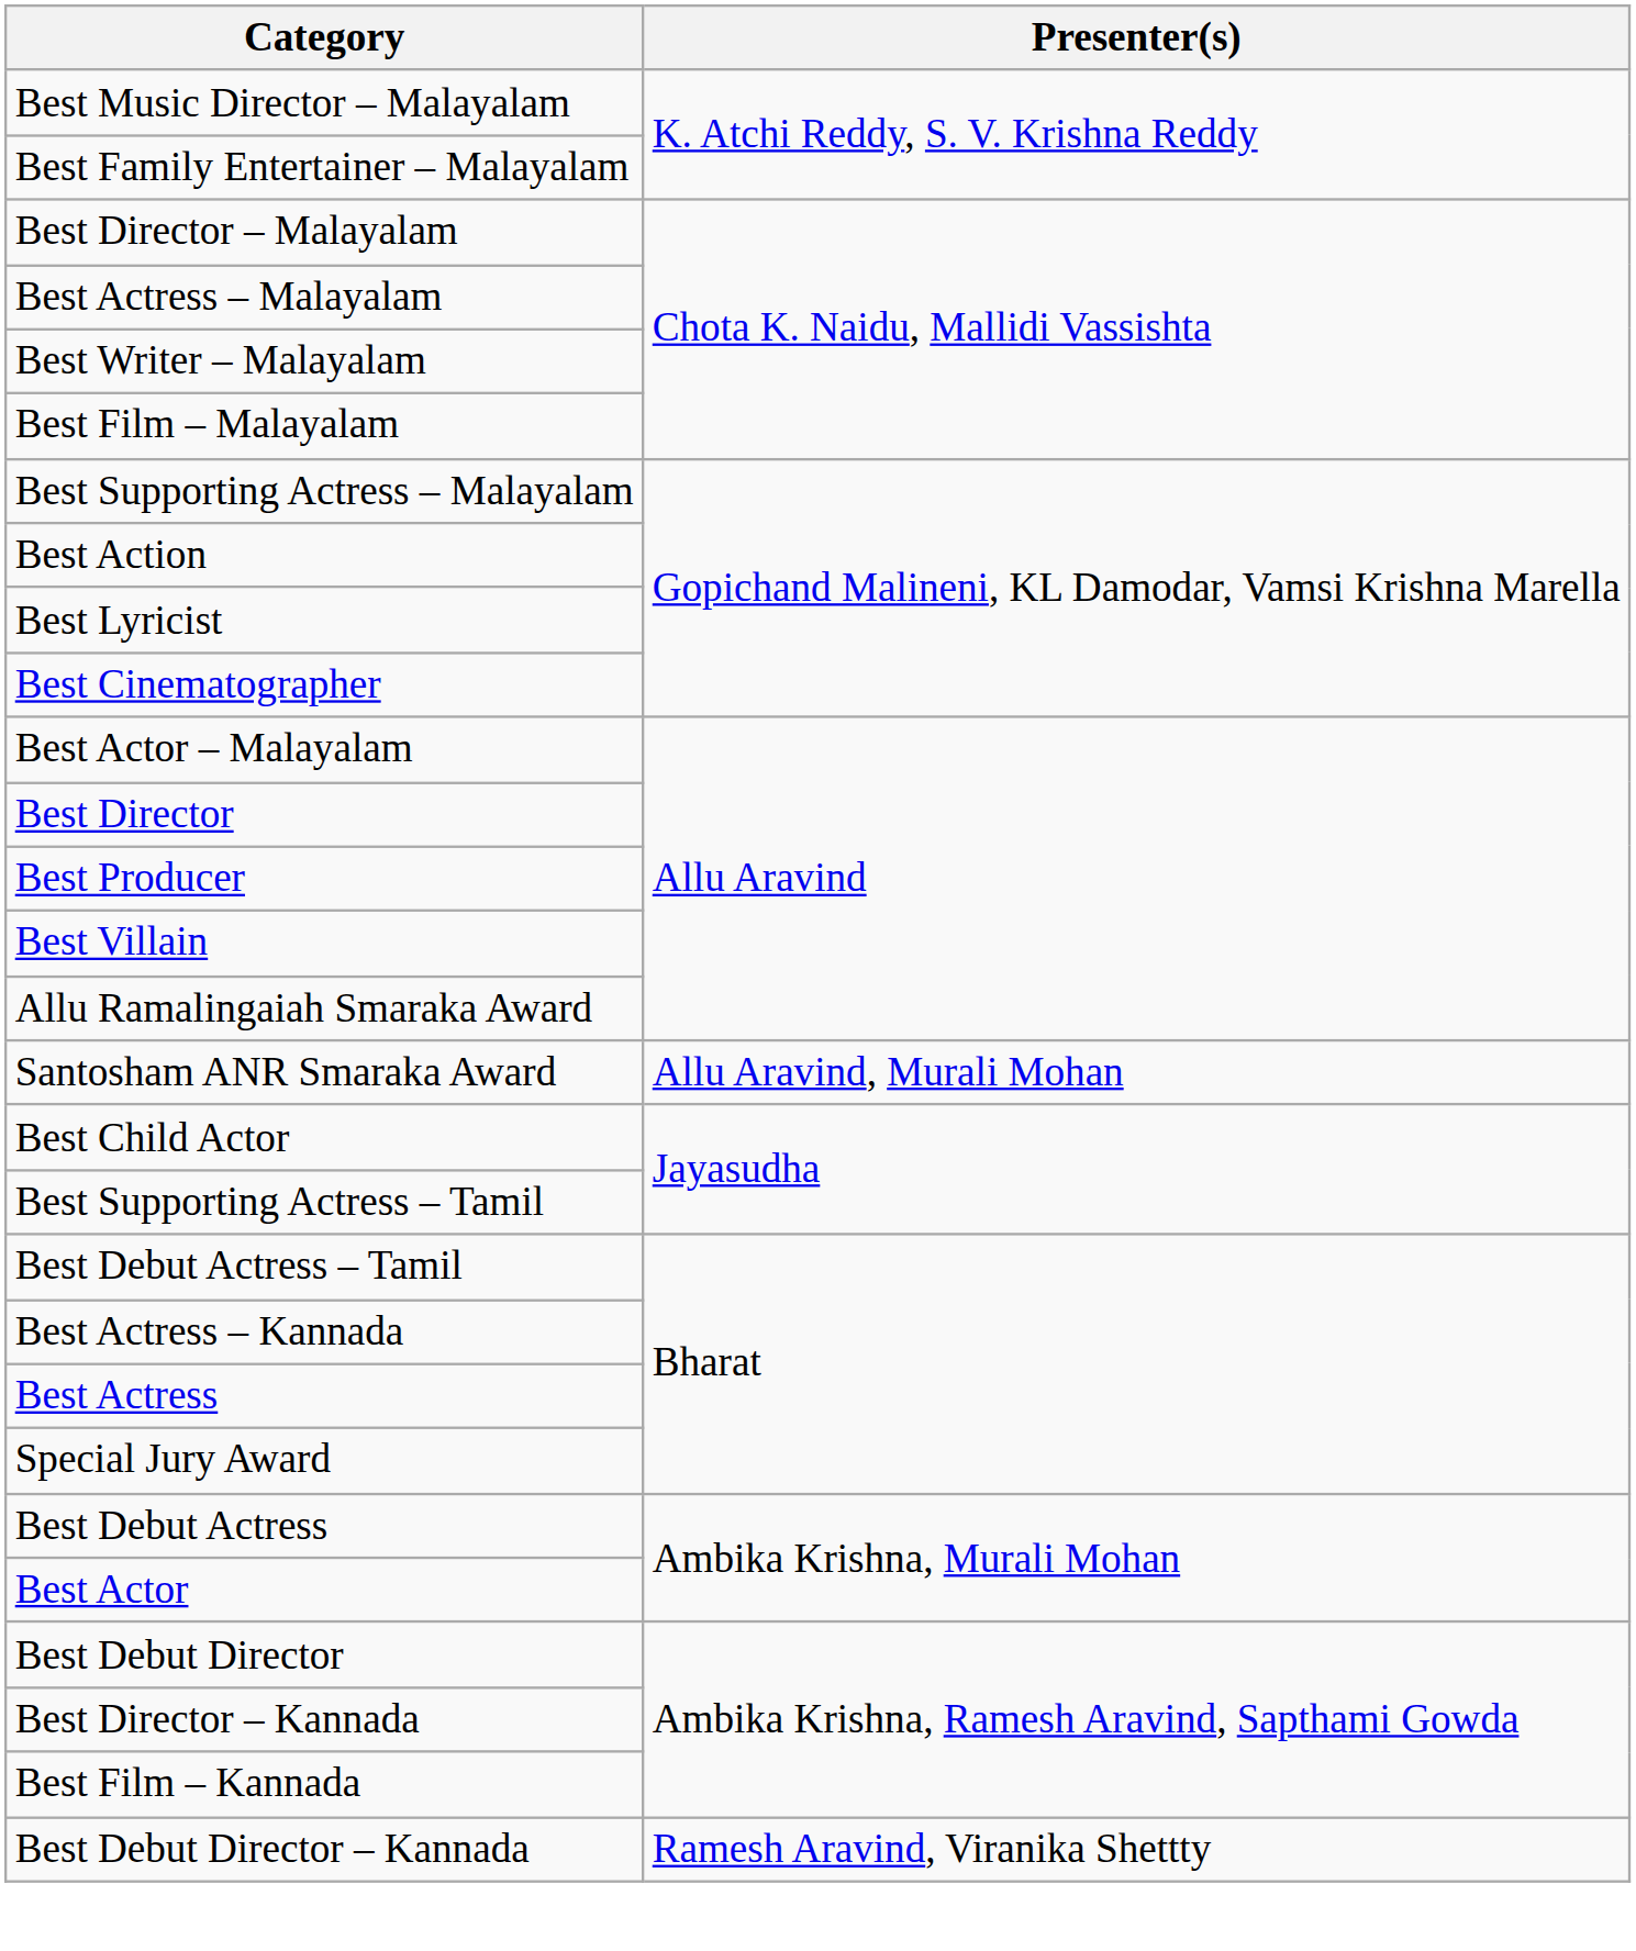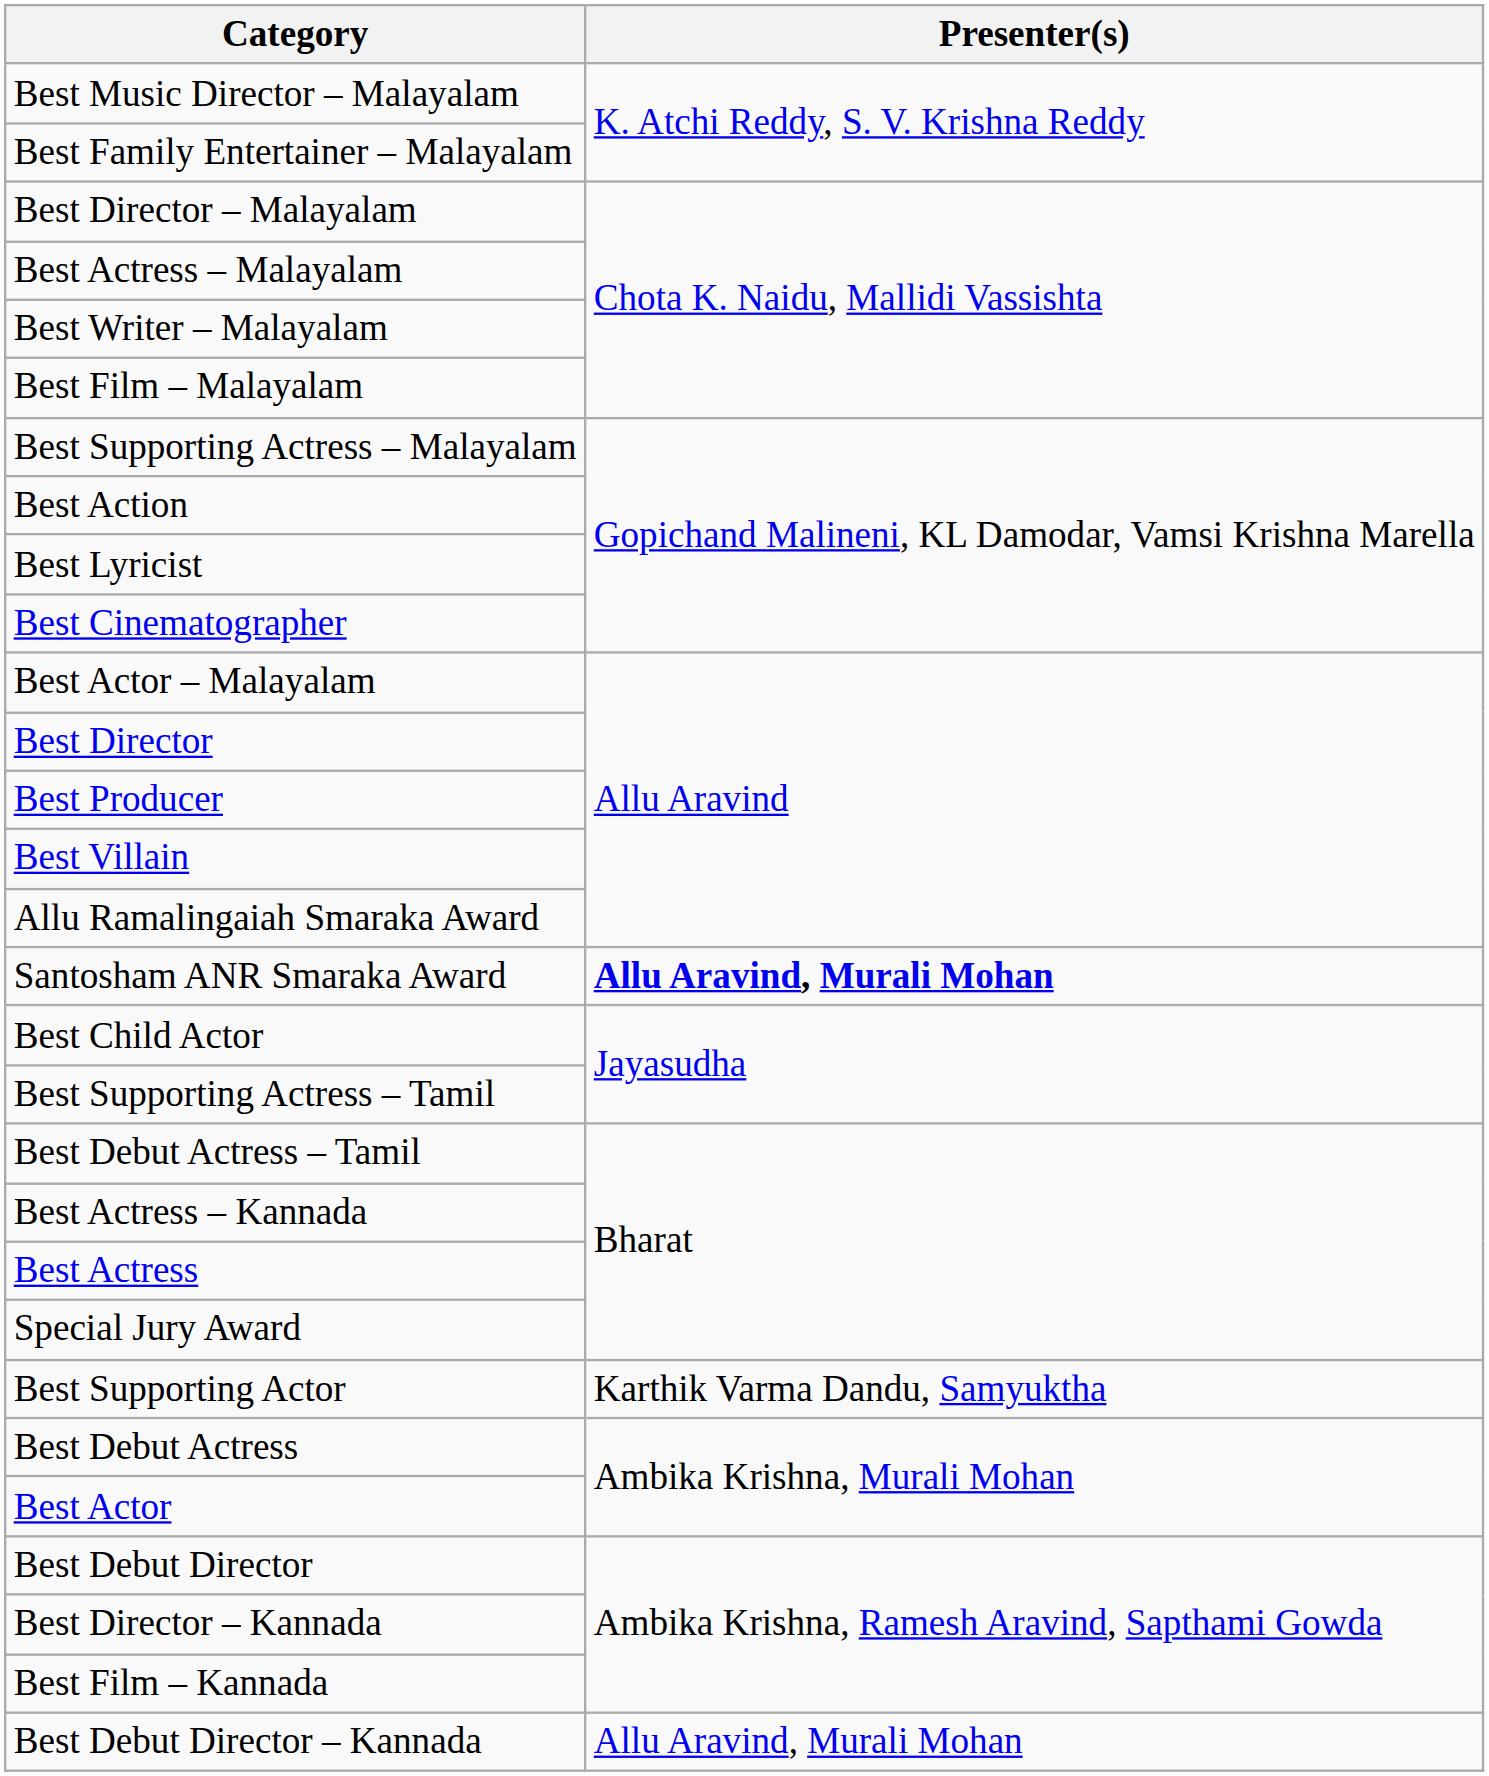Santosham ANR Smaraka Award | Presenter(s): normal -> bold
+ row: Best Supporting Actor | Karthik Varma Dandu, Samyuktha
Best Debut Director – Kannada | Presenter(s): Ramesh Aravind, Viranika Shettty -> Allu Aravind, Murali Mohan
